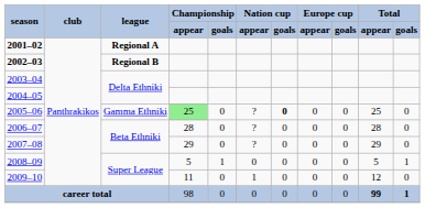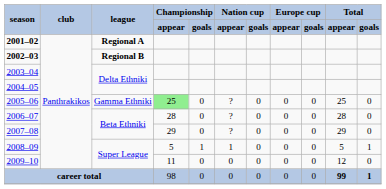2005–06 | column 7: bold -> normal
2008–09 | column 6: 0 -> 1
2009–10 | column 6: 1 -> 0
